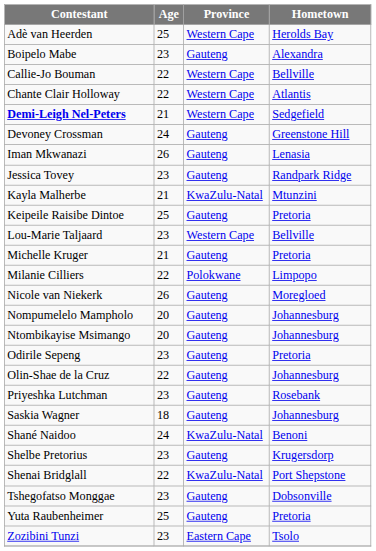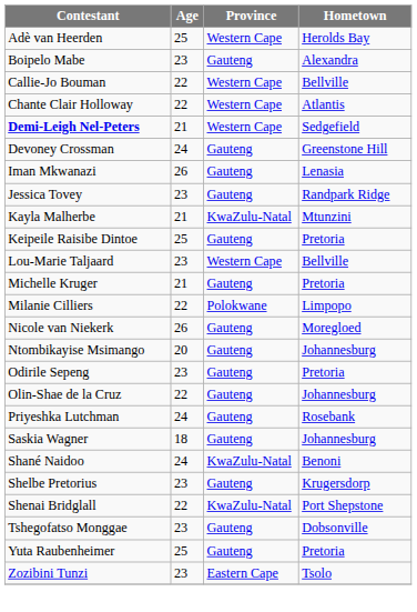- row: Nompumelelo Mampholo | 20 | Gauteng | Johannesburg
Priyeshka Lutchman | Age: 23 -> 24
